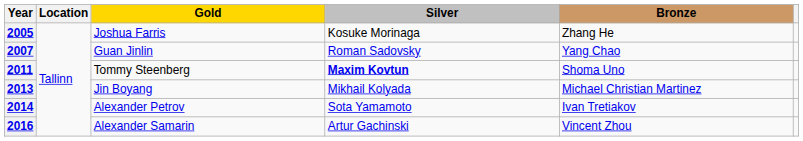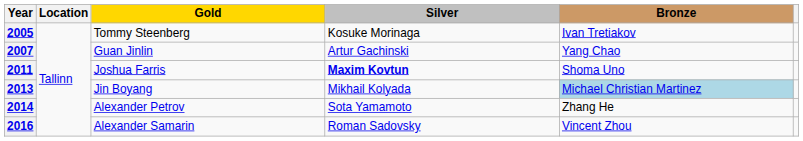2005 | Gold: Joshua Farris -> Tommy Steenberg
2005 | Bronze: Zhang He -> Ivan Tretiakov
2007 | Silver: Roman Sadovsky -> Artur Gachinski
2011 | Gold: Tommy Steenberg -> Joshua Farris
2013 | Bronze: no background -> lightblue background
2014 | Bronze: Ivan Tretiakov -> Zhang He
2016 | Silver: Artur Gachinski -> Roman Sadovsky
